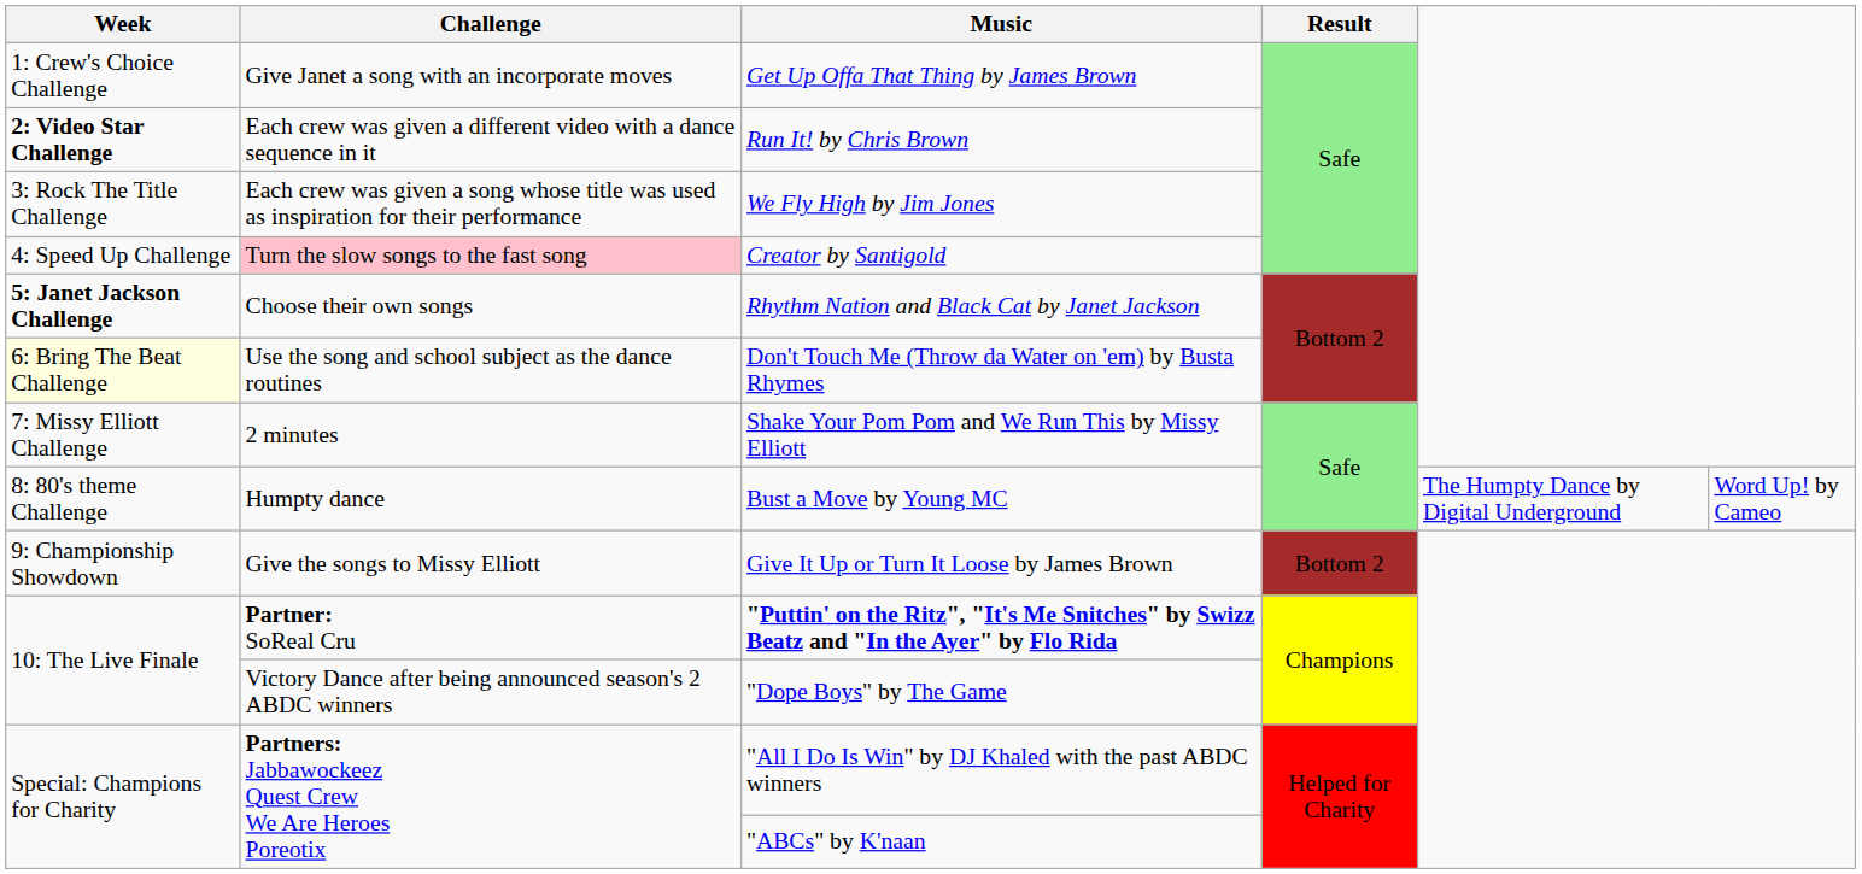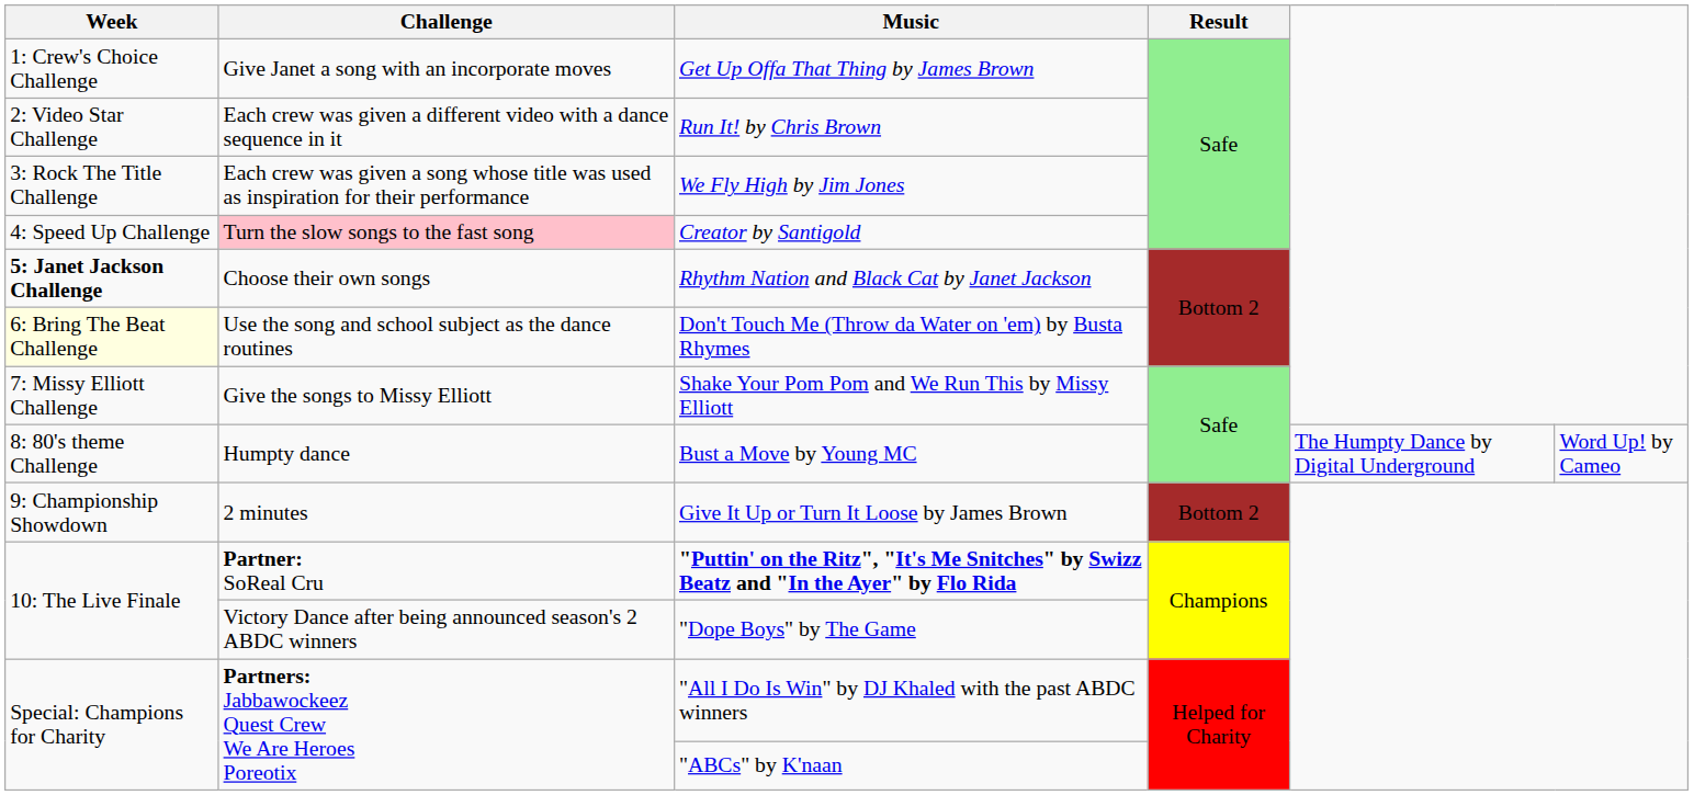Run It! by Chris Brown | Week: bold -> normal
Shake Your Pom Pom and We Run This by Missy Elliott | Challenge: 2 minutes -> Give the songs to Missy Elliott
Give It Up or Turn It Loose by James Brown | Challenge: Give the songs to Missy Elliott -> 2 minutes
